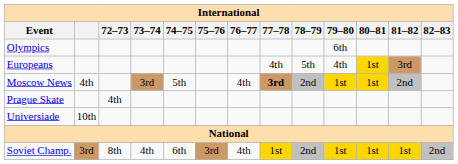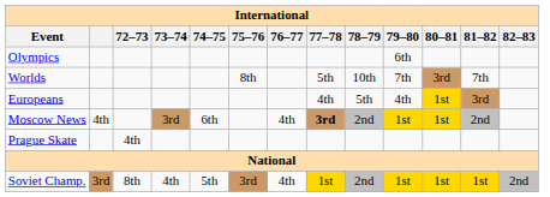+ row: Worlds | 8th | 5th | 10th | 7th | 3rd | 7th
Moscow News | 74–75: 5th -> 6th
- row: Universiade | 10th
Soviet Champ. | 74–75: 6th -> 5th
